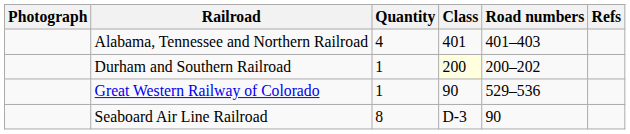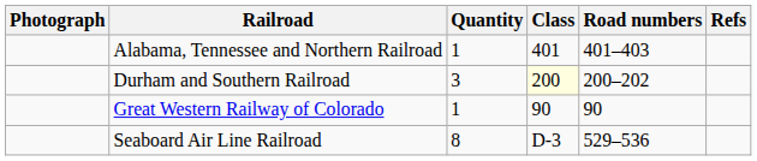Alabama, Tennessee and Northern Railroad | Quantity: 4 -> 1
Durham and Southern Railroad | Quantity: 1 -> 3
Great Western Railway of Colorado | Road numbers: 529–536 -> 90
Seaboard Air Line Railroad | Road numbers: 90 -> 529–536
